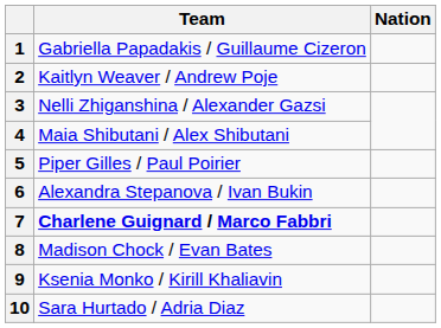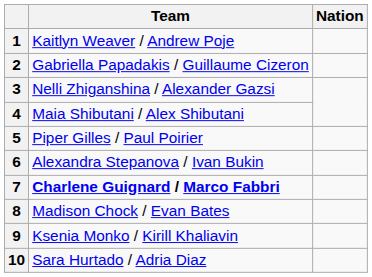1 | Team: Gabriella Papadakis / Guillaume Cizeron -> Kaitlyn Weaver / Andrew Poje
2 | Team: Kaitlyn Weaver / Andrew Poje -> Gabriella Papadakis / Guillaume Cizeron
